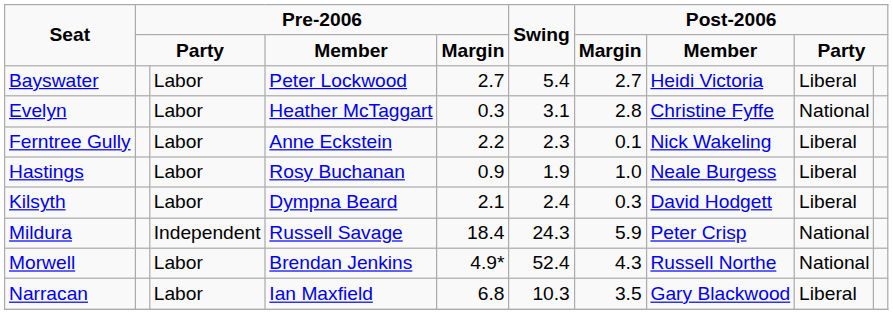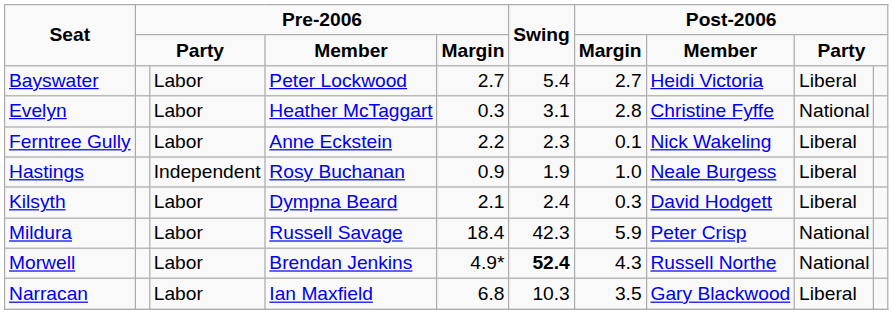Hastings | column 3: Labor -> Independent
Mildura | column 3: Independent -> Labor
Mildura | Swing: 24.3 -> 42.3
Morwell | Swing: normal -> bold
